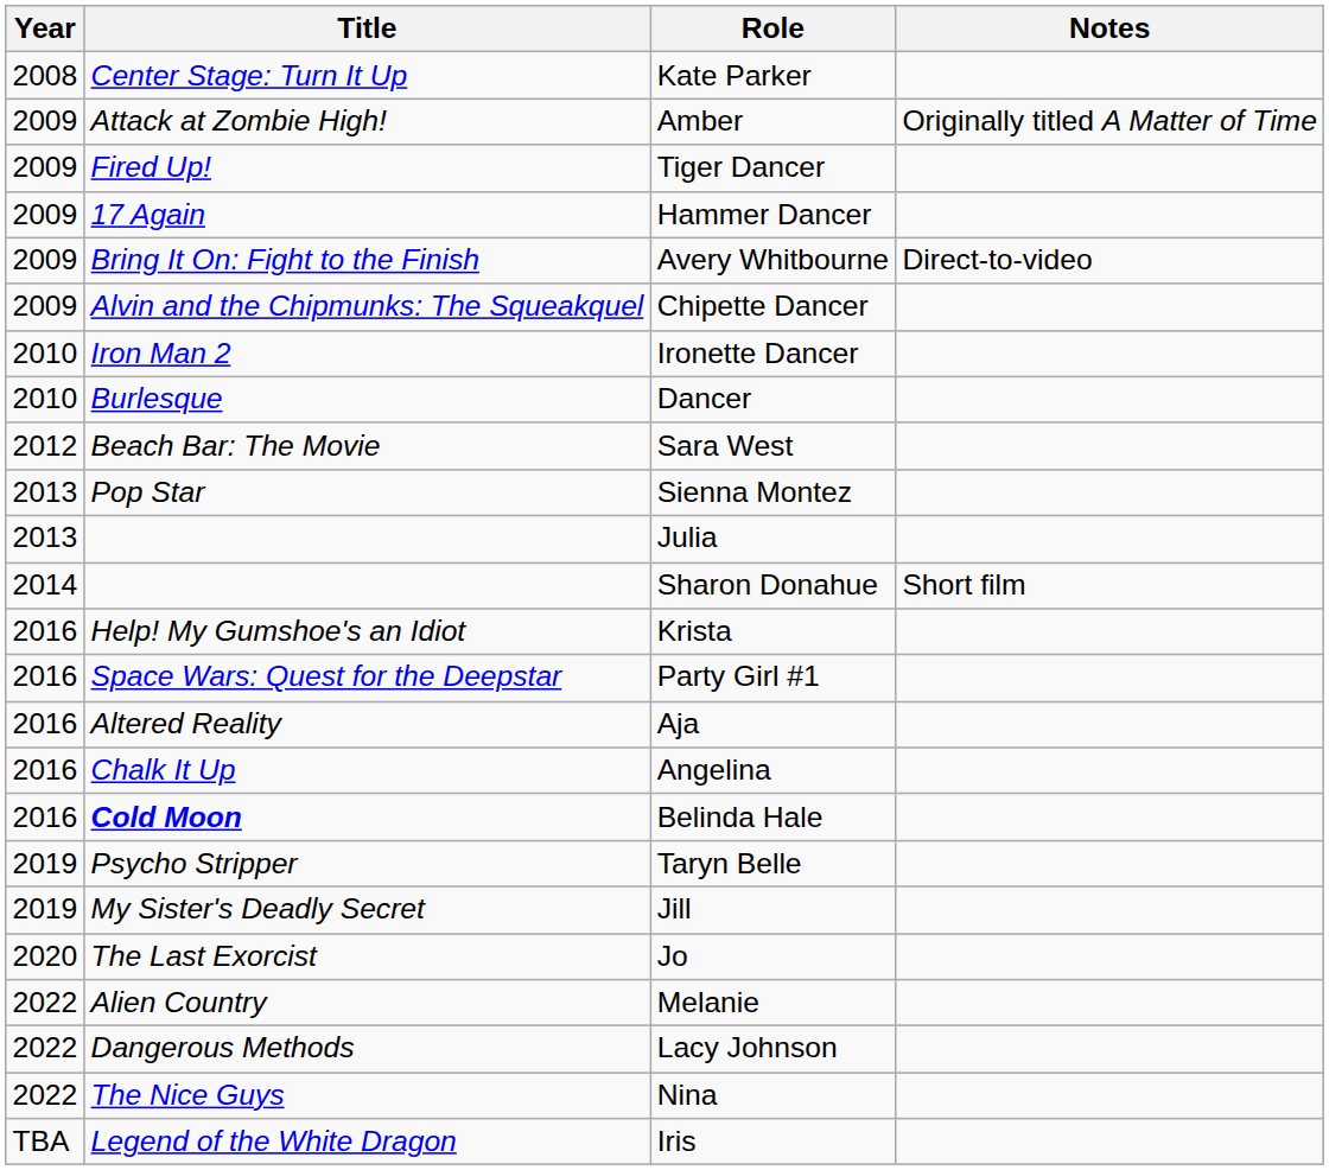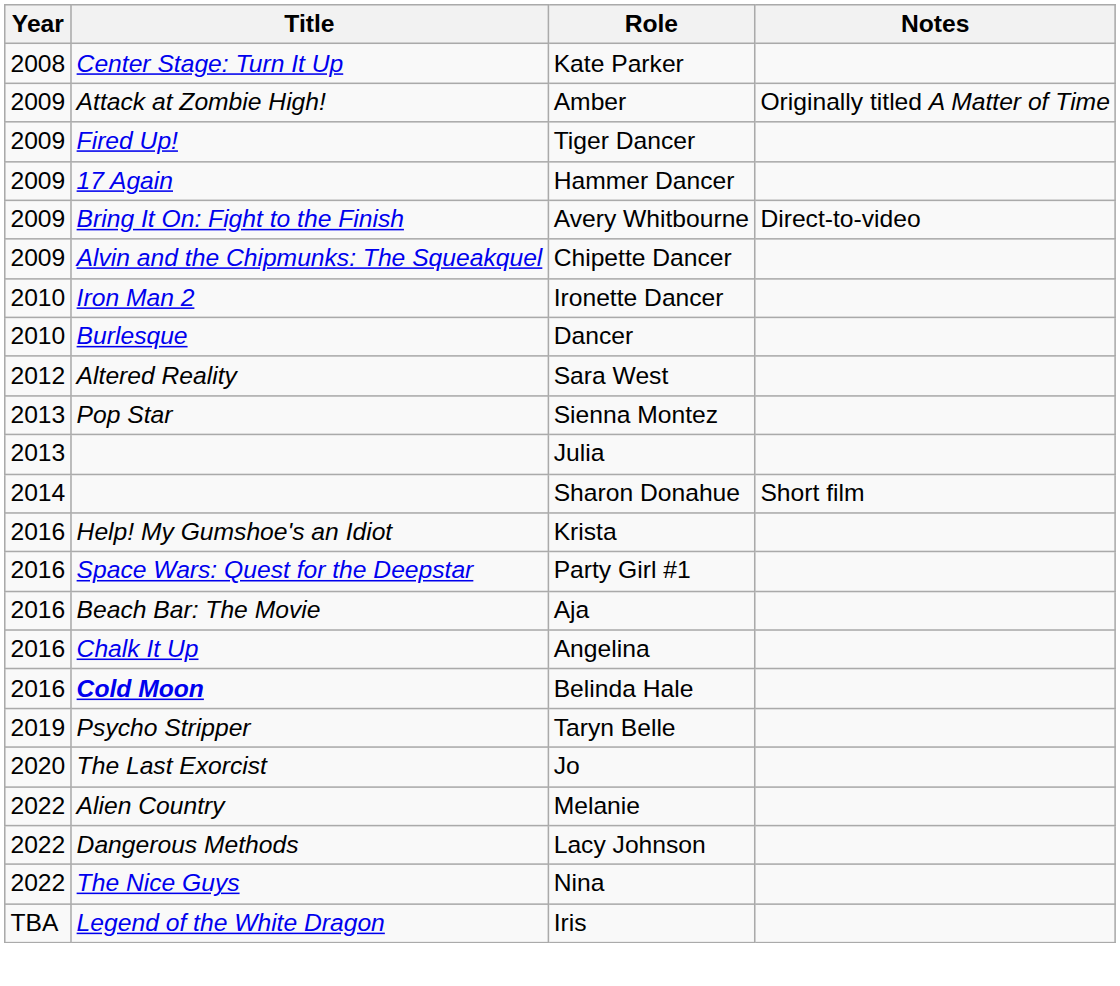Sara West | Title: Beach Bar: The Movie -> Altered Reality
Aja | Title: Altered Reality -> Beach Bar: The Movie
- row: 2019 | My Sister's Deadly Secret | Jill
